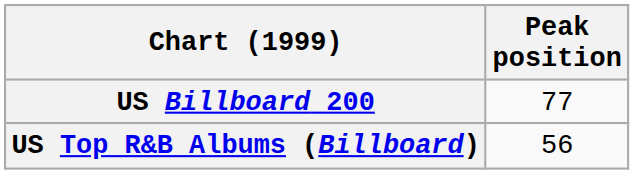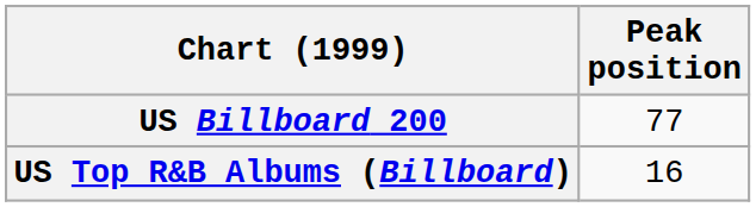US Top R&B Albums (Billboard) | Peak position: 56 -> 16
